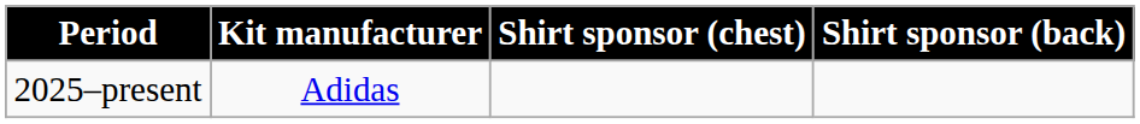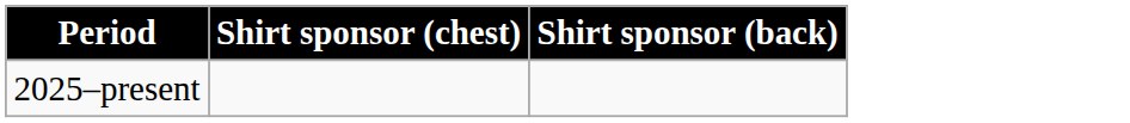- column: Kit manufacturer | Adidas
